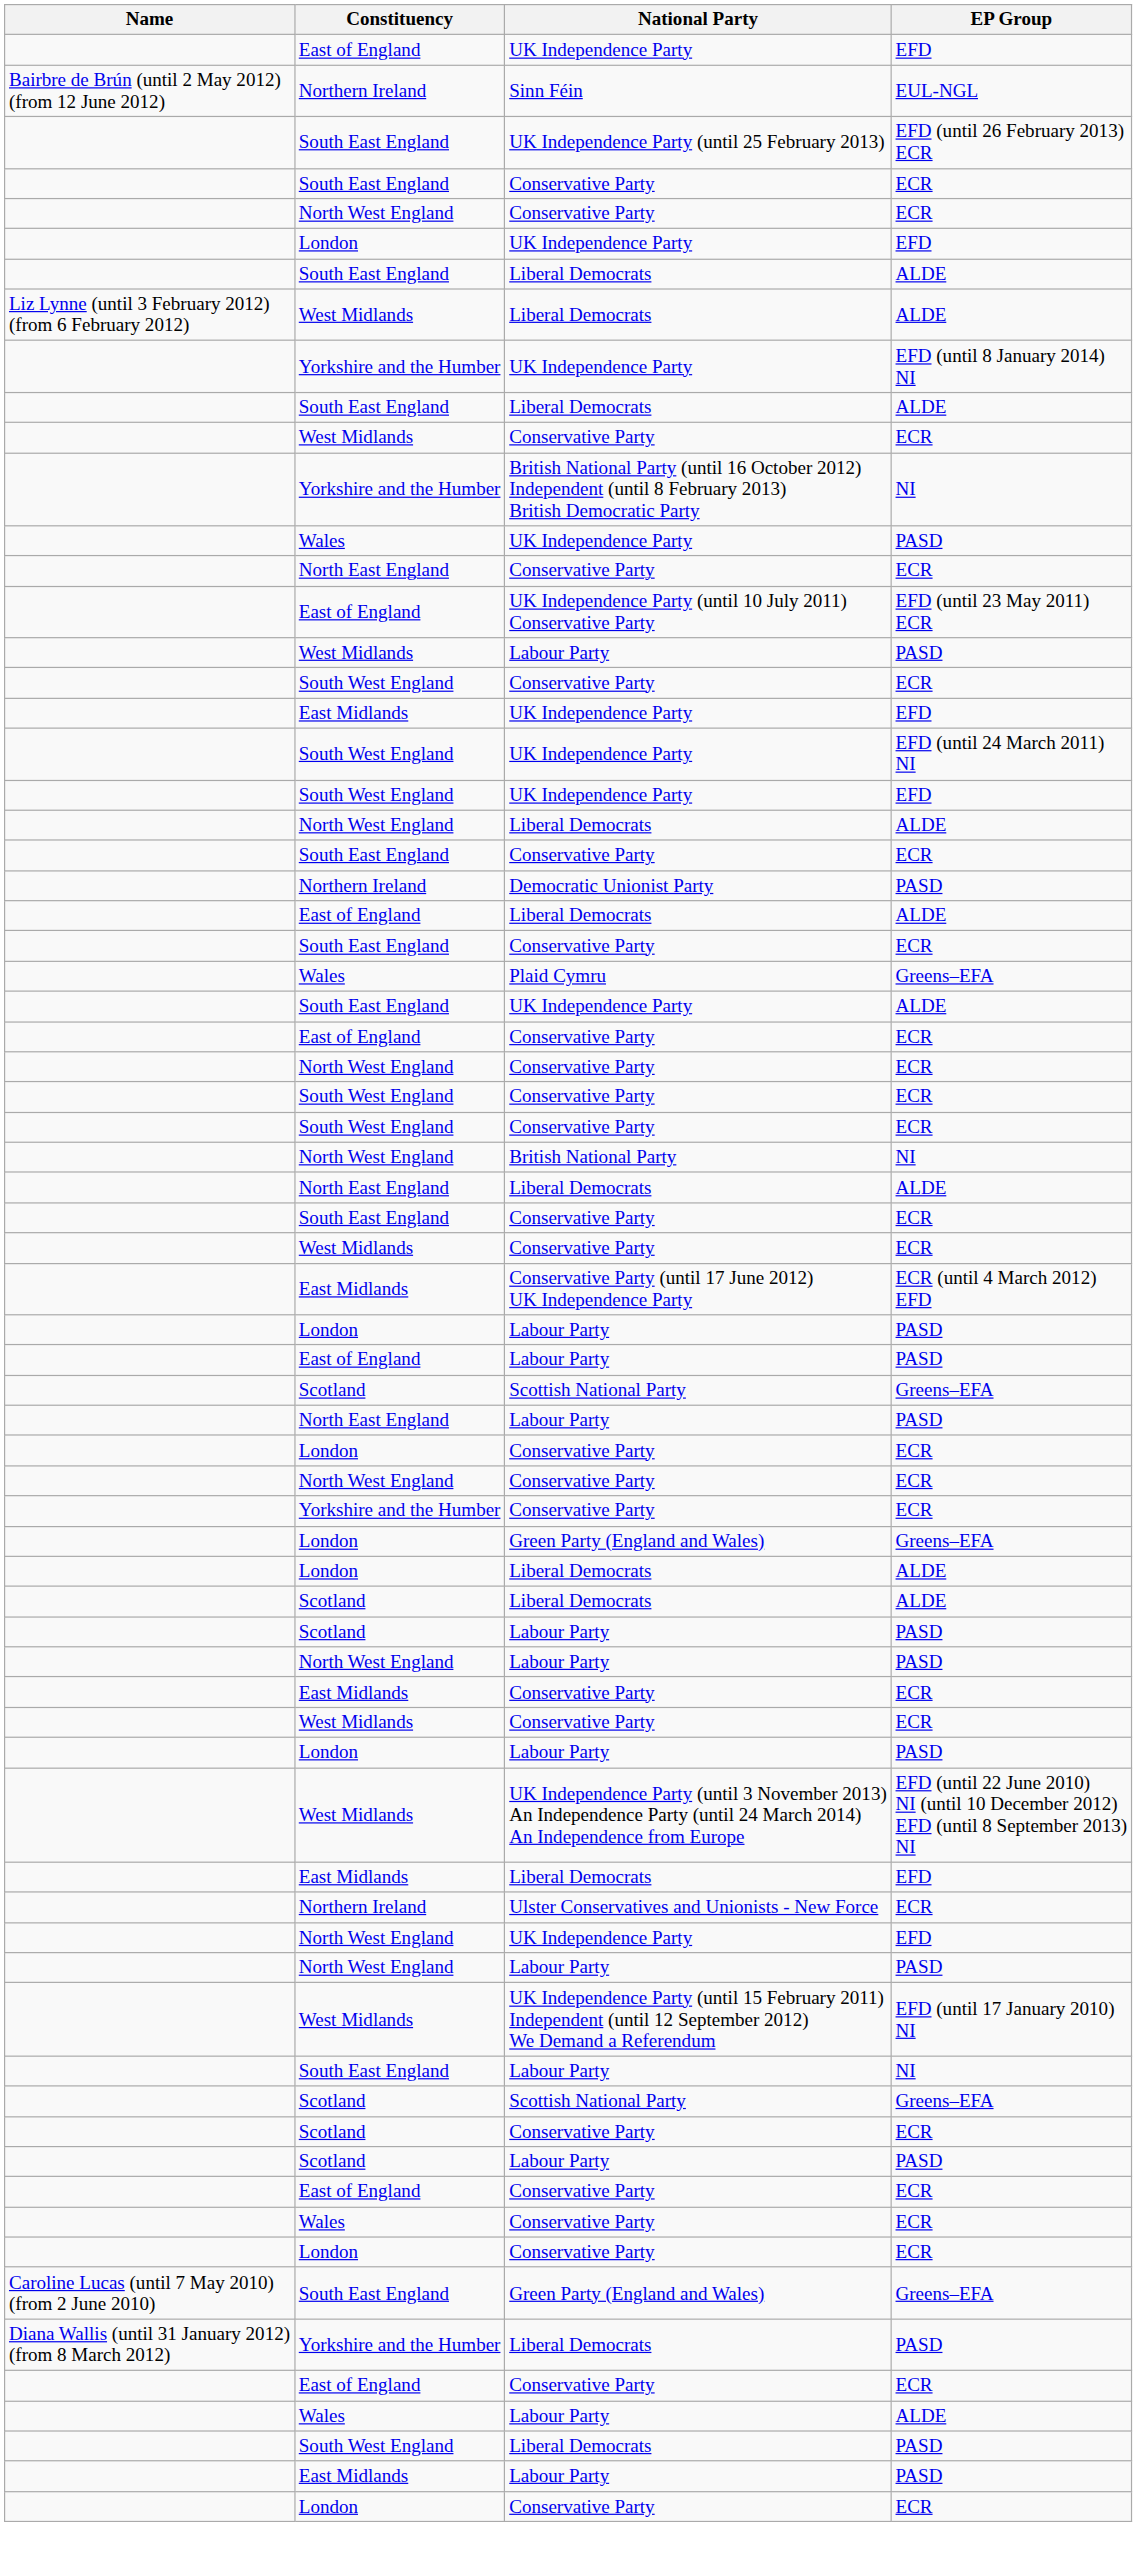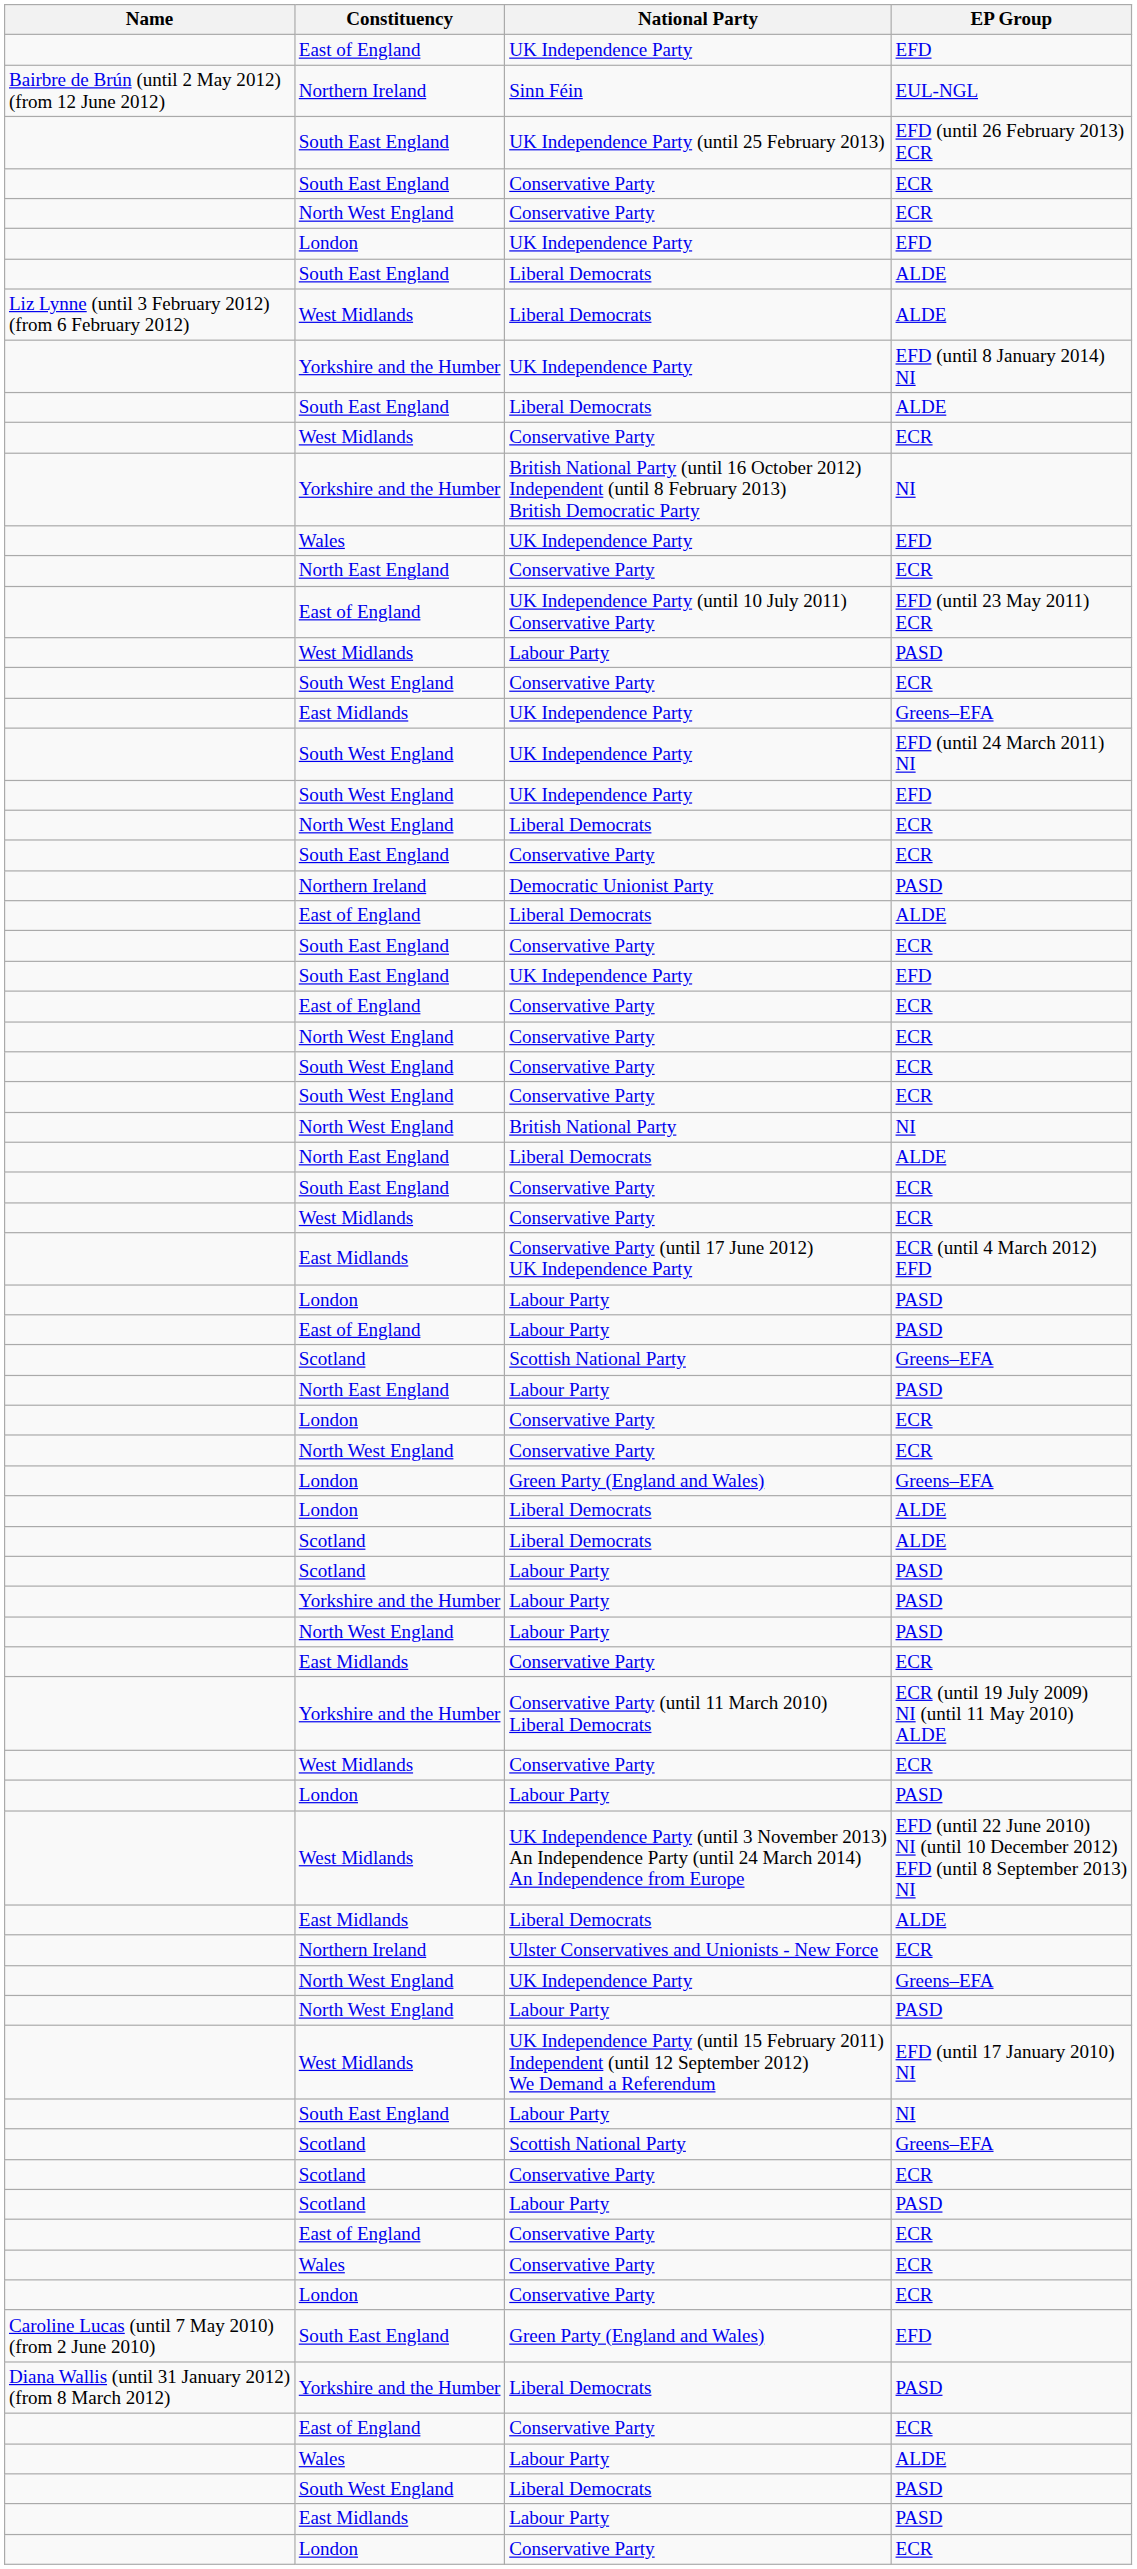Wales / UK Independence Party | EP Group: PASD -> EFD
East Midlands / UK Independence Party | EP Group: EFD -> Greens–EFA
North West England / Liberal Democrats | EP Group: ALDE -> ECR
- row: Wales | Plaid Cymru | Greens–EFA
South East England / UK Independence Party | EP Group: ALDE -> EFD
- row: Yorkshire and the Humber | Conservative Party | ECR
+ row: Yorkshire and the Humber | Labour Party | PASD
+ row: Yorkshire and the Humber | Conservative Party (until 11 March 2010) Liberal Democrats | ECR (until 19 July 2009) NI (until 11 May 2010) ALDE
East Midlands / Liberal Democrats | EP Group: EFD -> ALDE
North West England / UK Independence Party | EP Group: EFD -> Greens–EFA
South East England / Green Party (England and Wales) | EP Group: Greens–EFA -> EFD
